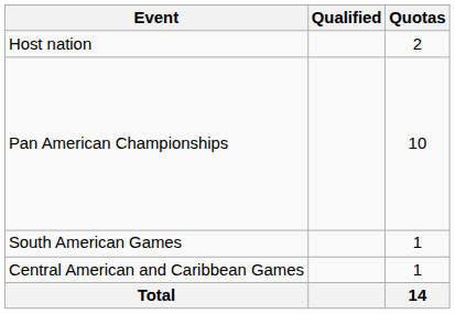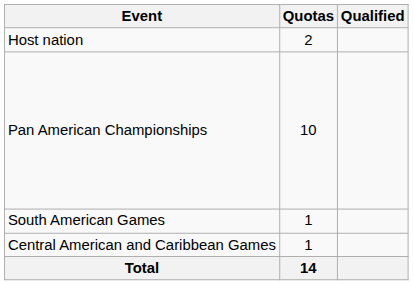columns swapped: Quotas <-> Qualified
